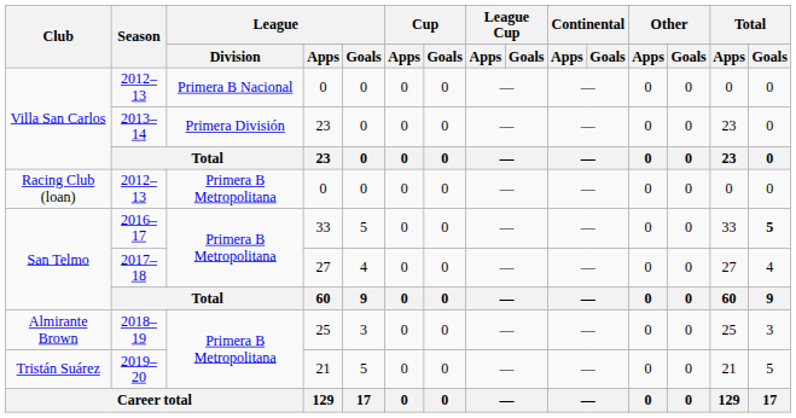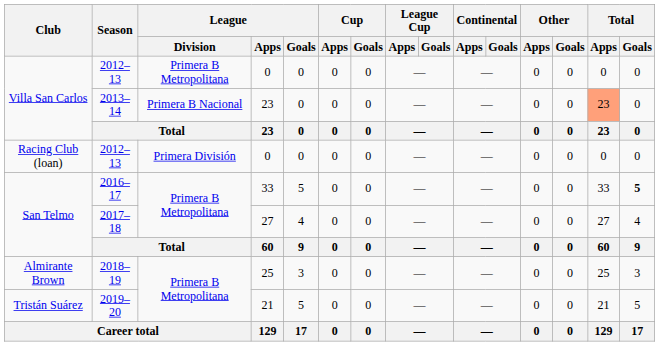Villa San Carlos / 2012–13 | League / Division: Primera B Nacional -> Primera B Metropolitana
2013–14 | League / Division: Primera División -> Primera B Nacional
2013–14 | Total / Apps: no background -> lightsalmon background
Racing Club (loan) / 2012–13 | League / Division: Primera B Metropolitana -> Primera División
